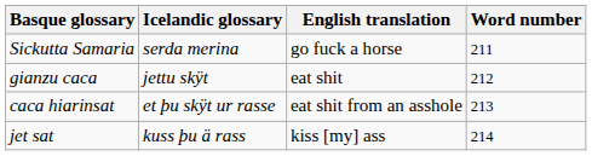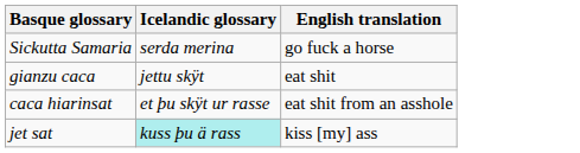- column: Word number | 211 | 212 | 213 | 214
jet sat | Icelandic glossary: no background -> paleturquoise background
